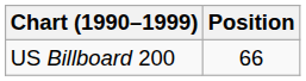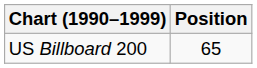US Billboard 200 | Position: 66 -> 65
